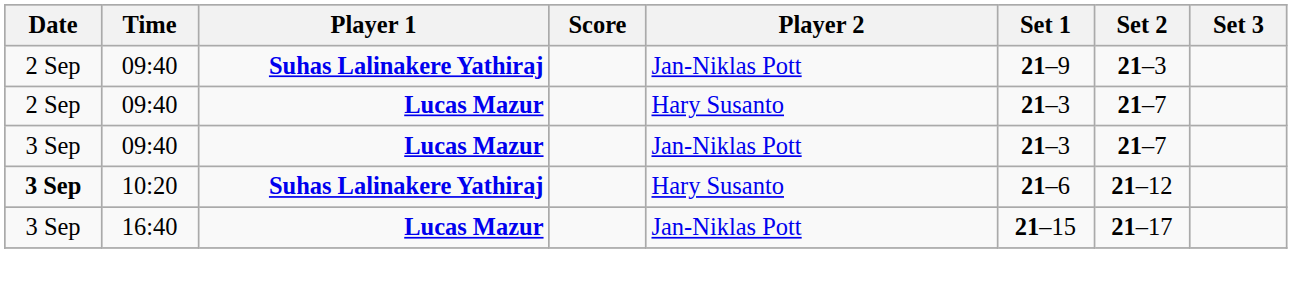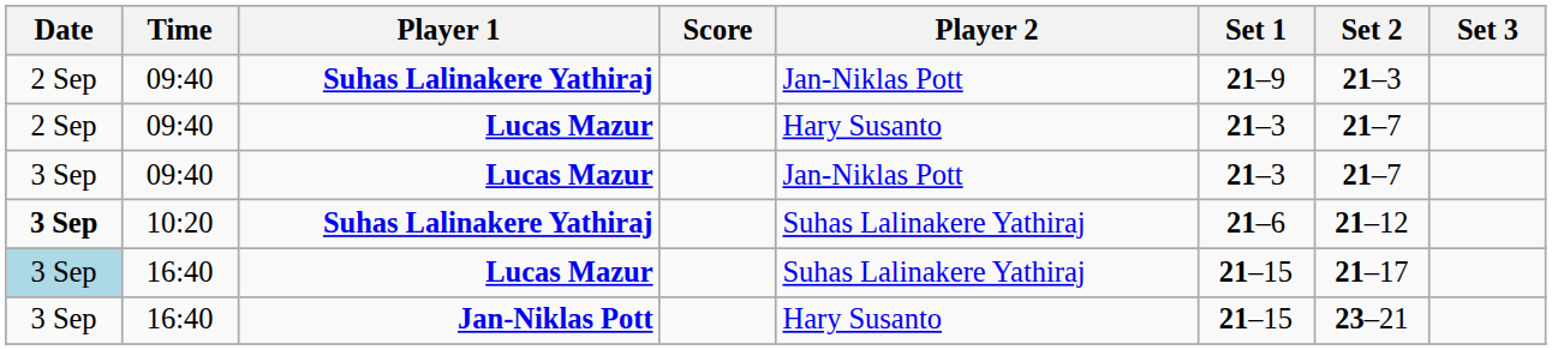10:20 | Player 2: Hary Susanto -> Suhas Lalinakere Yathiraj
16:40 / Lucas Mazur | Date: no background -> lightblue background
16:40 / Lucas Mazur | Player 2: Jan-Niklas Pott -> Suhas Lalinakere Yathiraj
+ row: 3 Sep | 16:40 | Jan-Niklas Pott | Hary Susanto | 21–15 | 23–21
